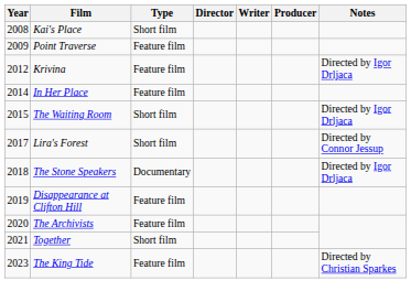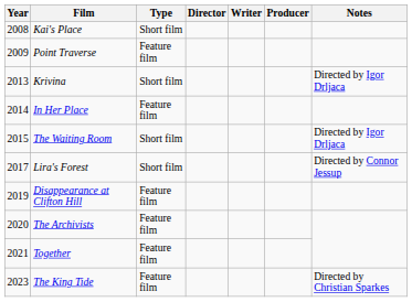Krivina | Year: 2012 -> 2013
Krivina | Type: Feature film -> Short film
- row: 2018 | The Stone Speakers | Documentary | Directed by Igor Drljaca
Together | Type: Short film -> Feature film
